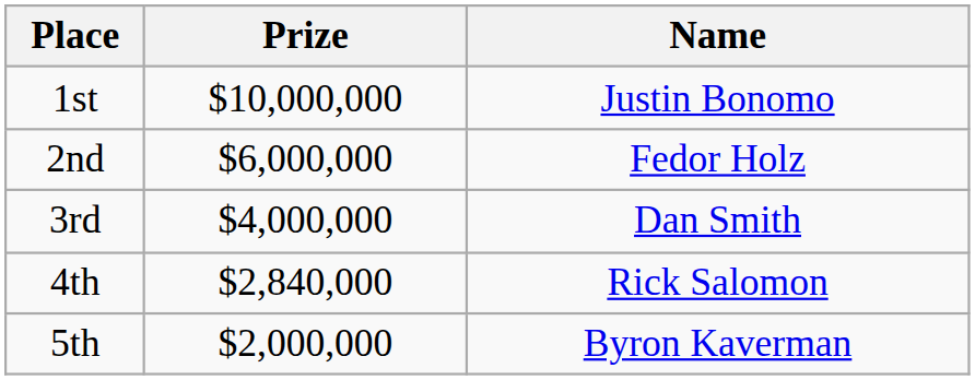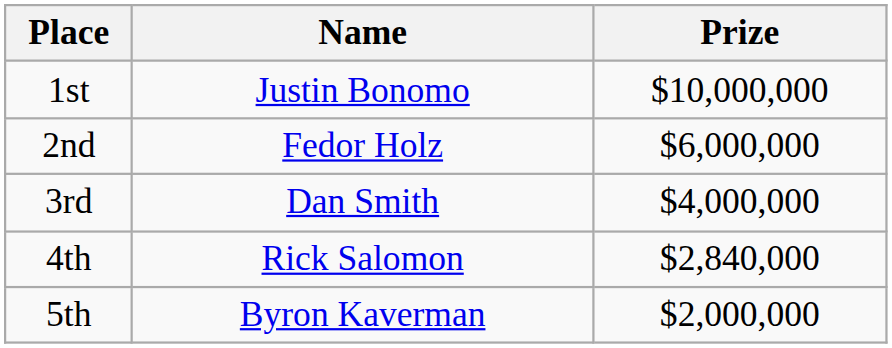columns swapped: Name <-> Prize
